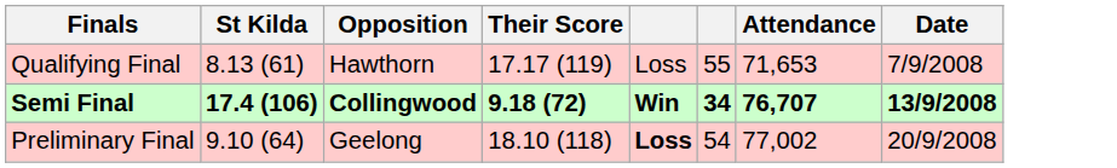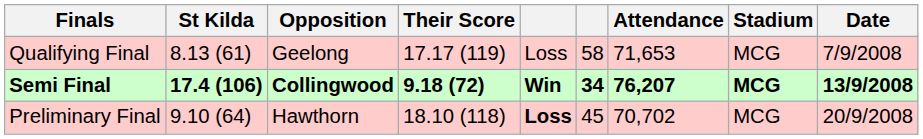+ column: Stadium | MCG | MCG | MCG
Qualifying Final | Opposition: Hawthorn -> Geelong
Qualifying Final | column 6: 55 -> 58
Semi Final | Attendance: 76,707 -> 76,207
Preliminary Final | Opposition: Geelong -> Hawthorn
Preliminary Final | column 6: 54 -> 45
Preliminary Final | Attendance: 77,002 -> 70,702
